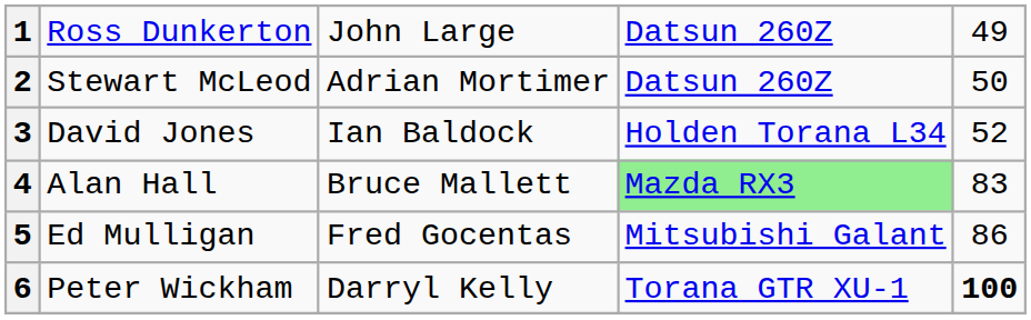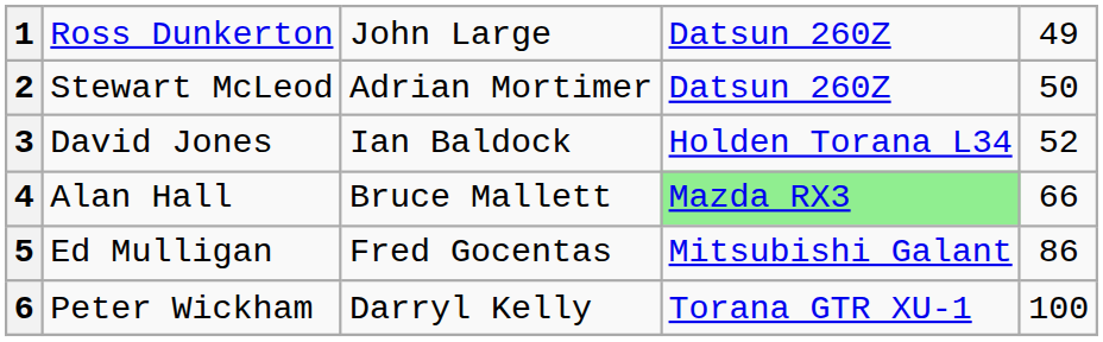4 | column 5: 83 -> 66
6 | column 5: bold -> normal
